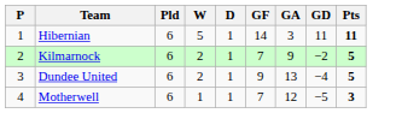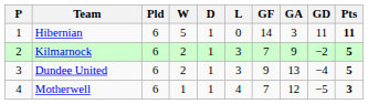+ column: L | 0 | 3 | 3 | 4
